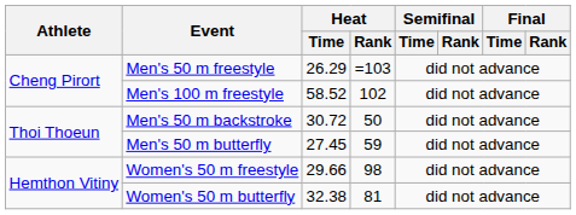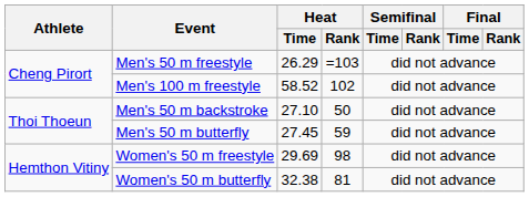Men's 50 m backstroke | Heat / Time: 30.72 -> 27.10
Women's 50 m freestyle | Heat / Time: 29.66 -> 29.69
